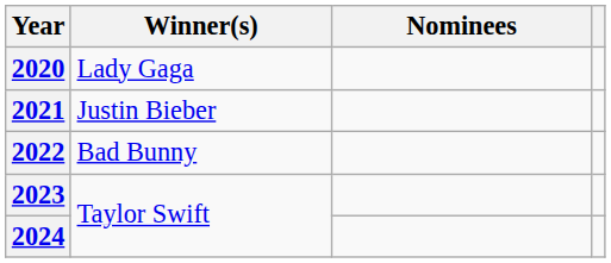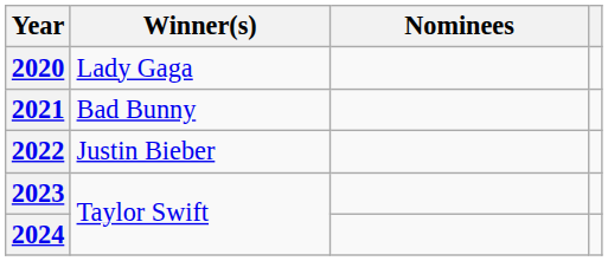2021 | Winner(s): Justin Bieber -> Bad Bunny
2022 | Winner(s): Bad Bunny -> Justin Bieber
